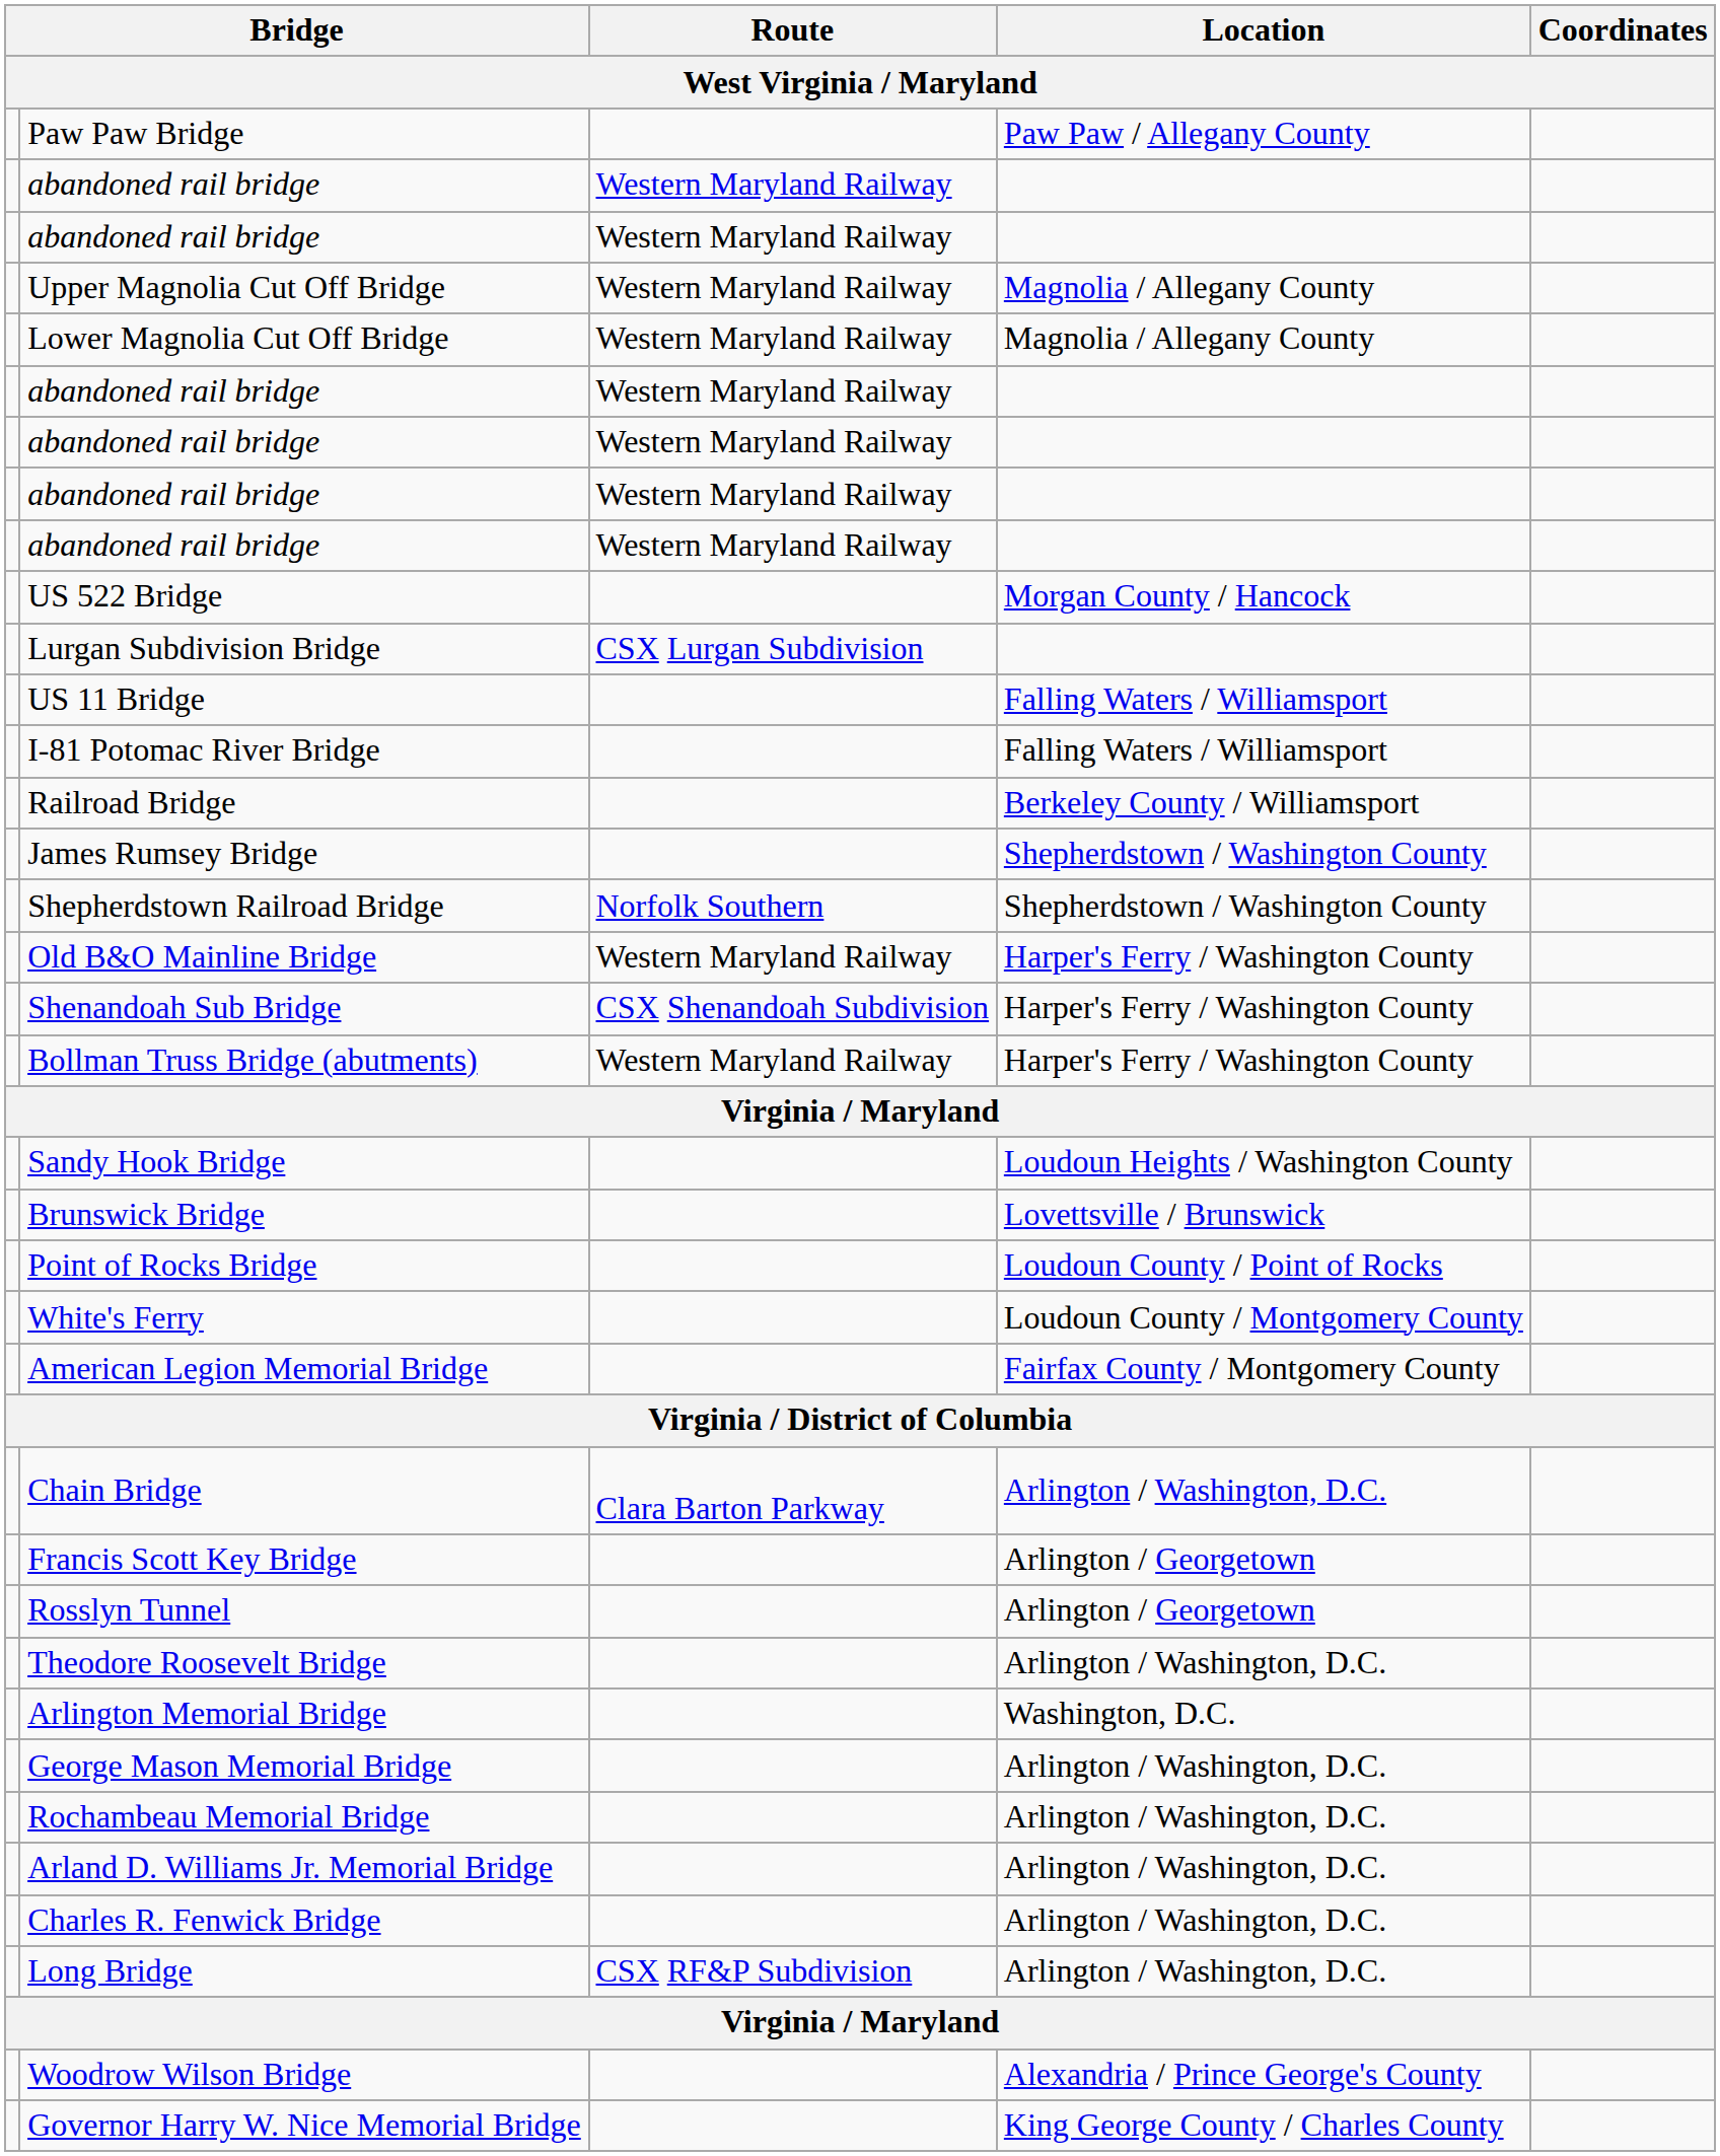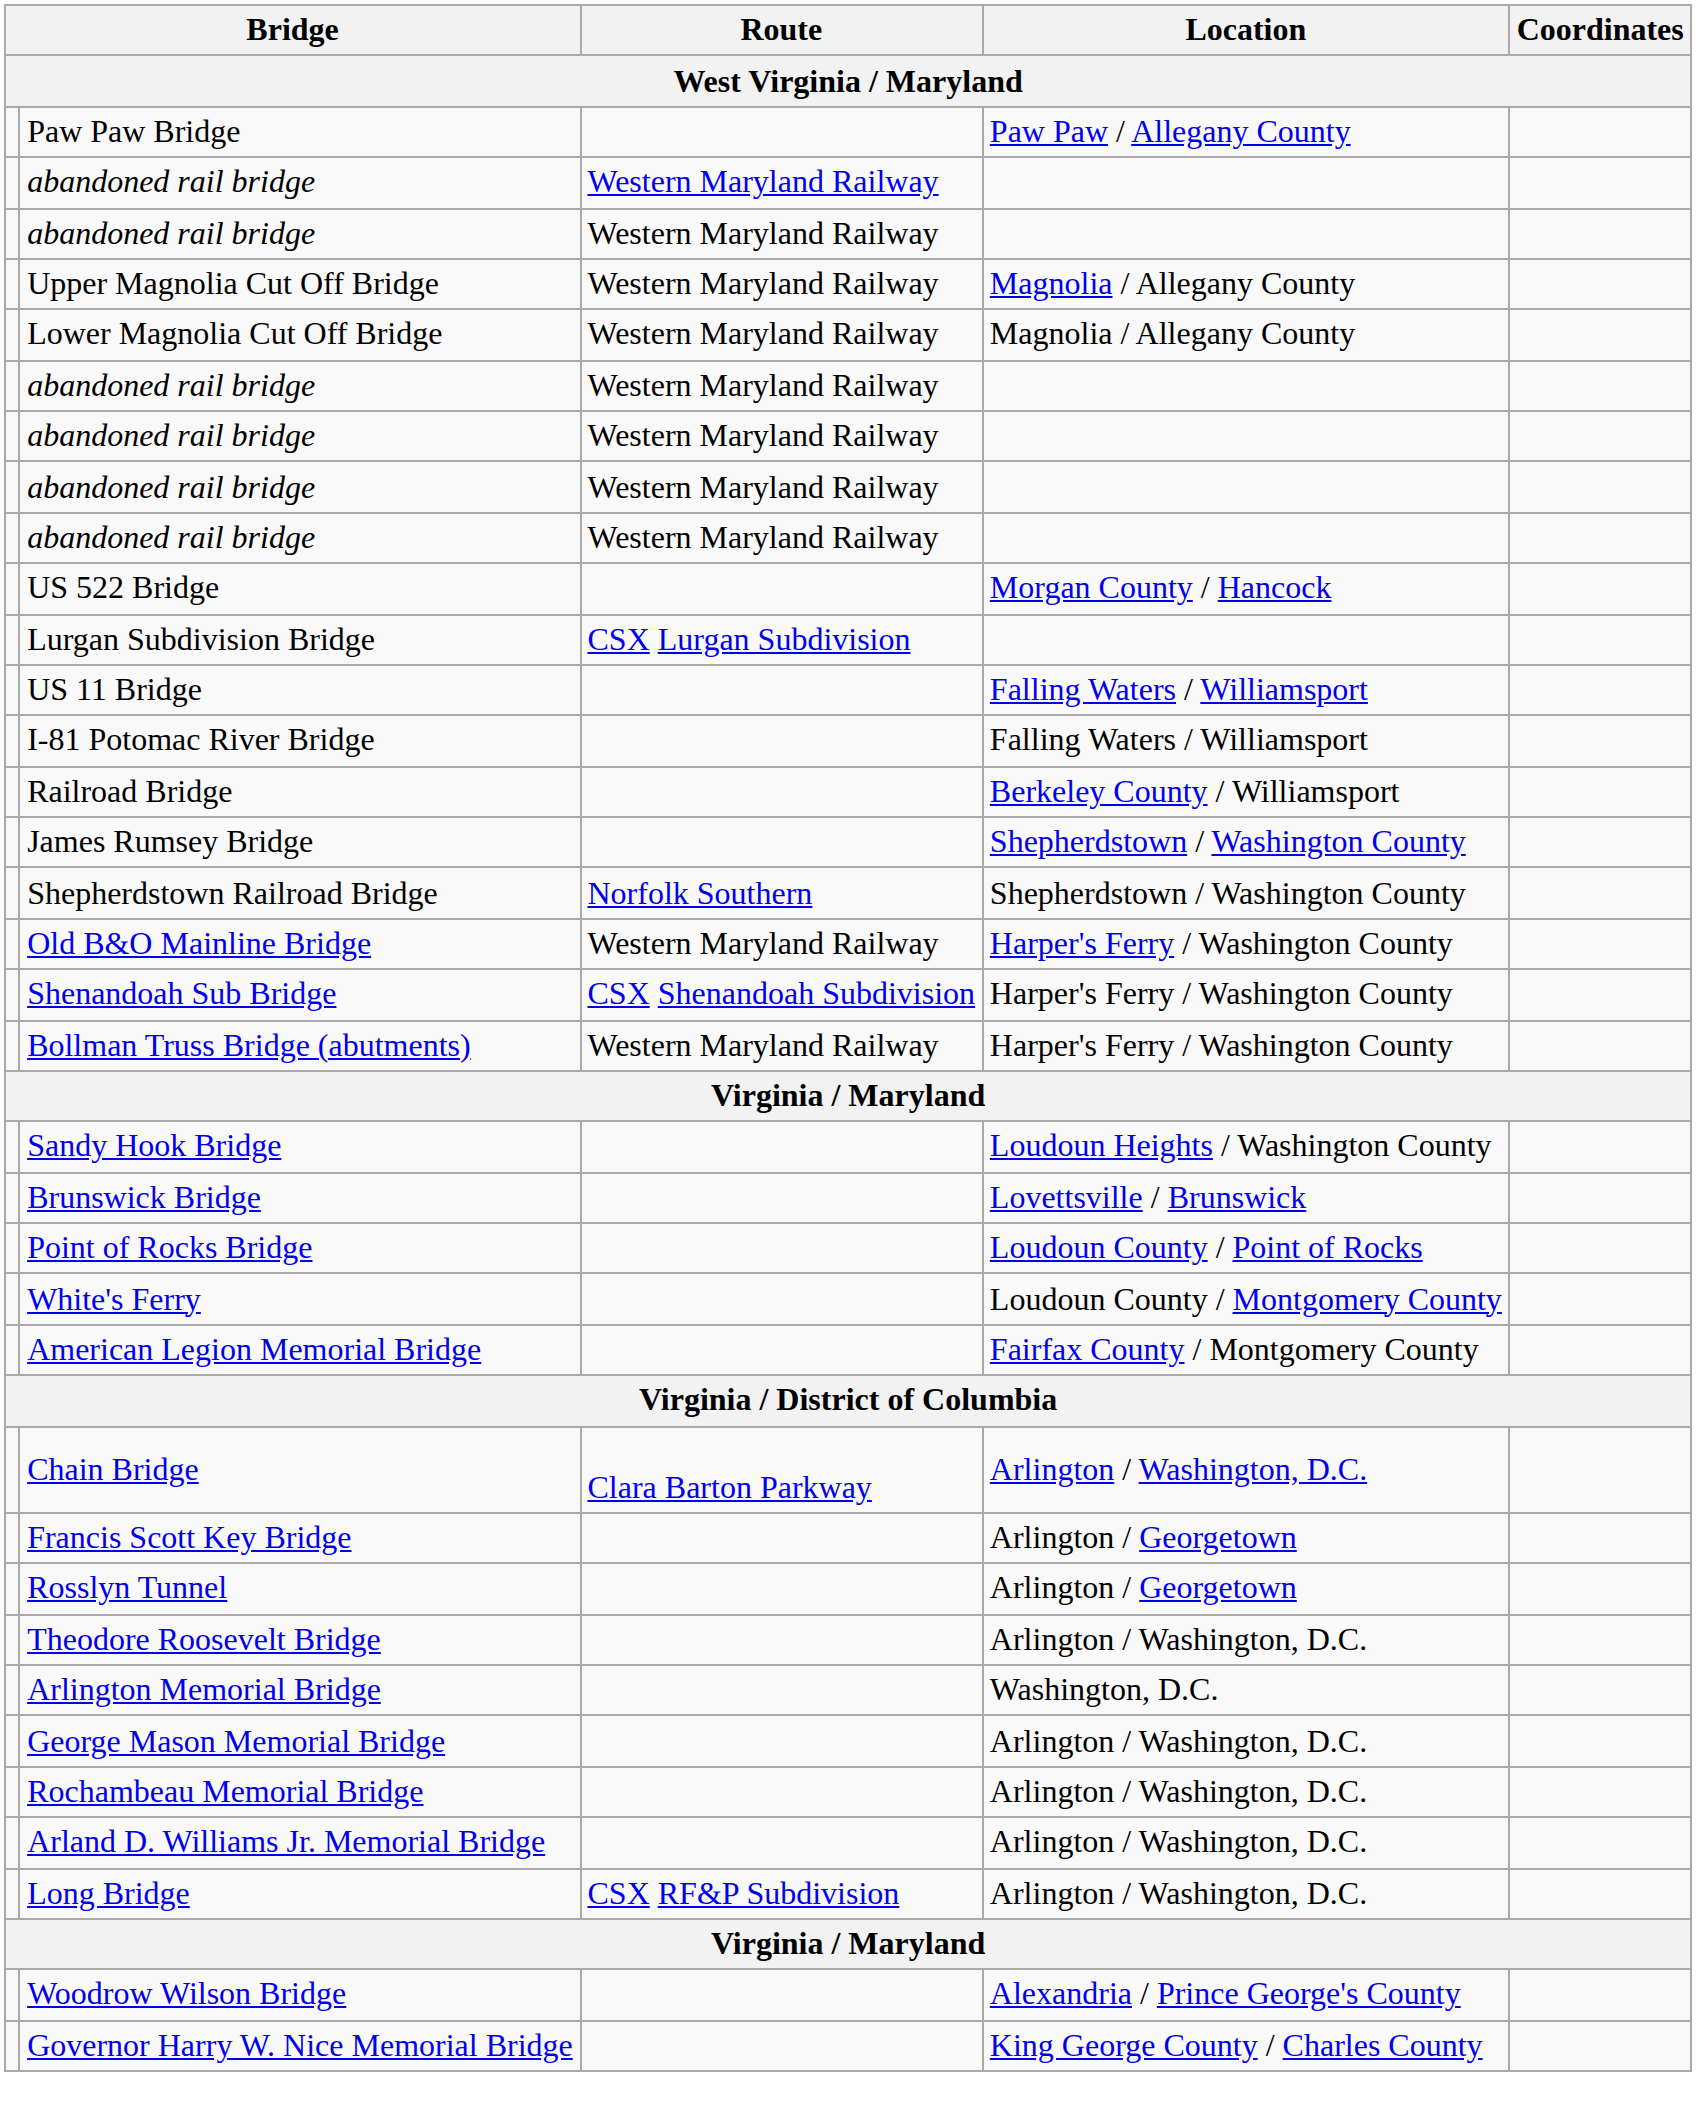- row: Charles R. Fenwick Bridge | Arlington / Washington, D.C.
